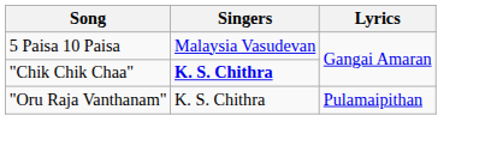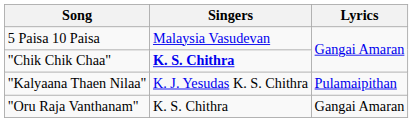+ row: "Kalyaana Thaen Nilaa" | K. J. Yesudas K. S. Chithra | Pulamaipithan
"Oru Raja Vanthanam" | Lyrics: Pulamaipithan -> Gangai Amaran
